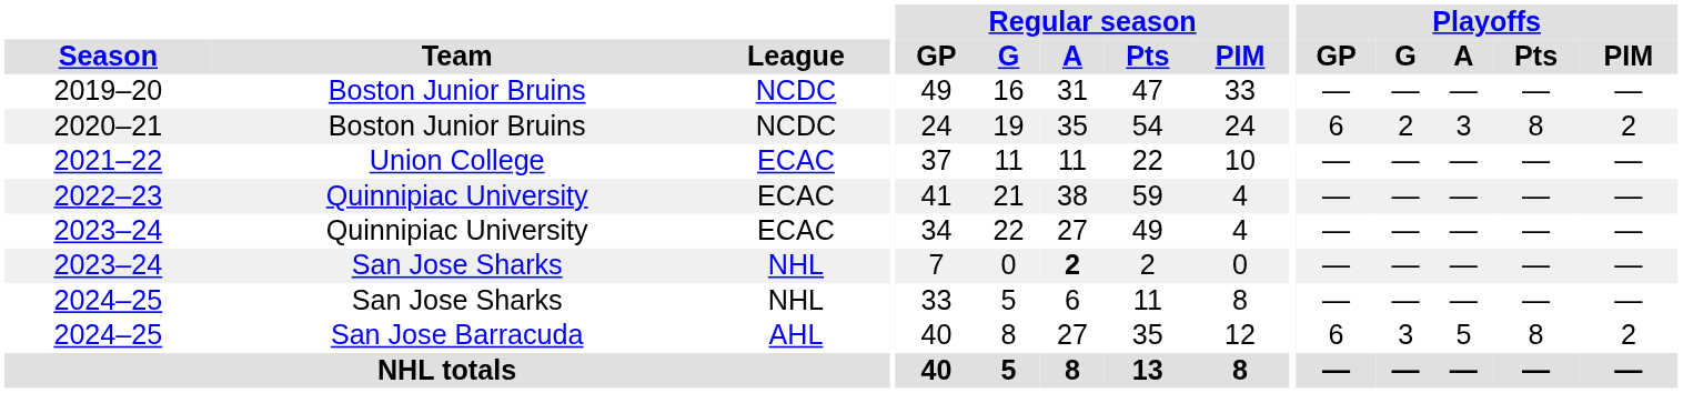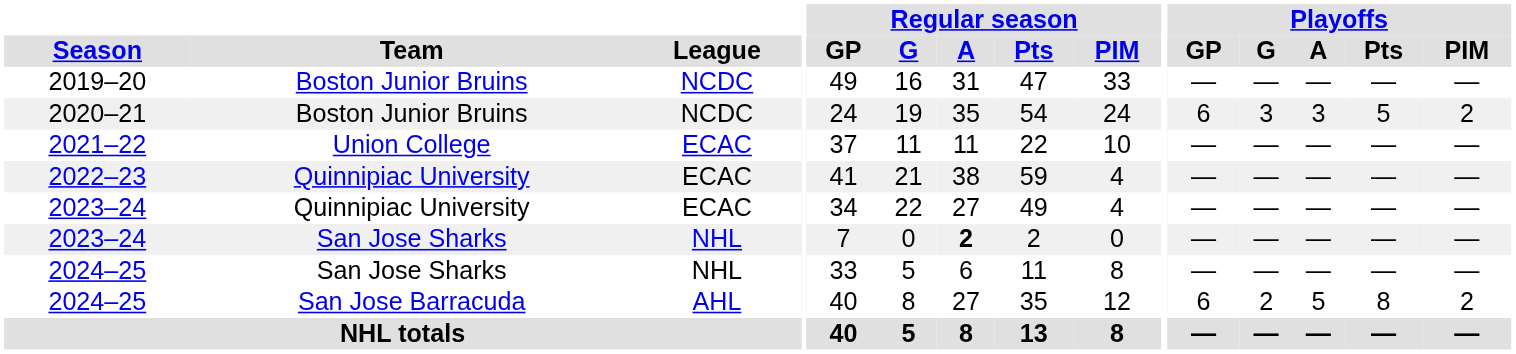2020–21 | Playoffs / G: 2 -> 3
2020–21 | Playoffs / Pts: 8 -> 5
2024–25 / San Jose Barracuda | Playoffs / G: 3 -> 2
